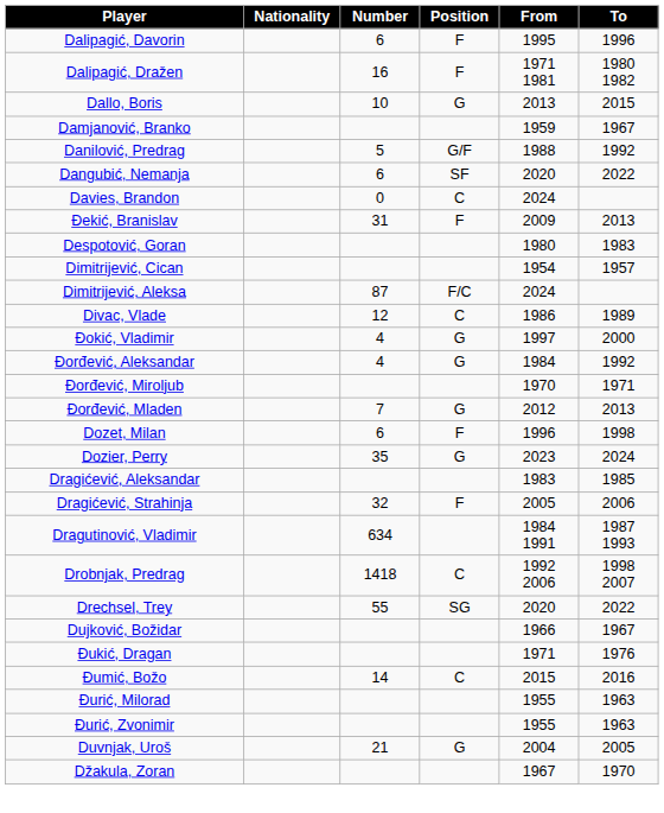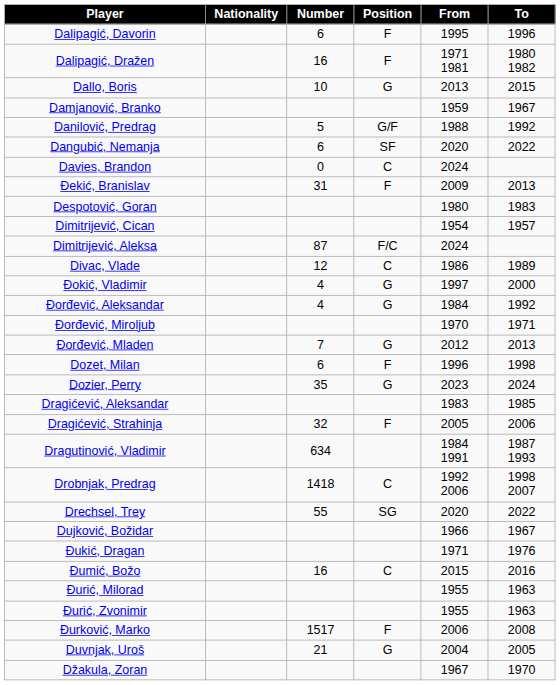Đumić, Božo | Number: 14 -> 16
+ row: Đurković, Marko | 1517 | F | 2006 | 2008
